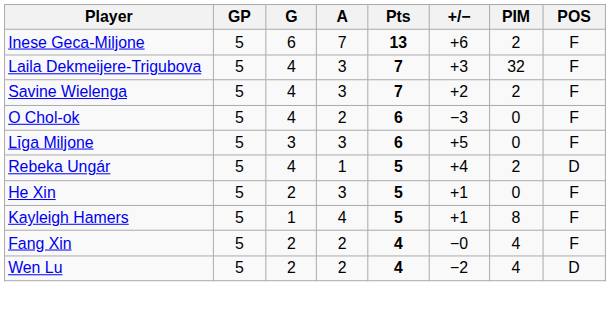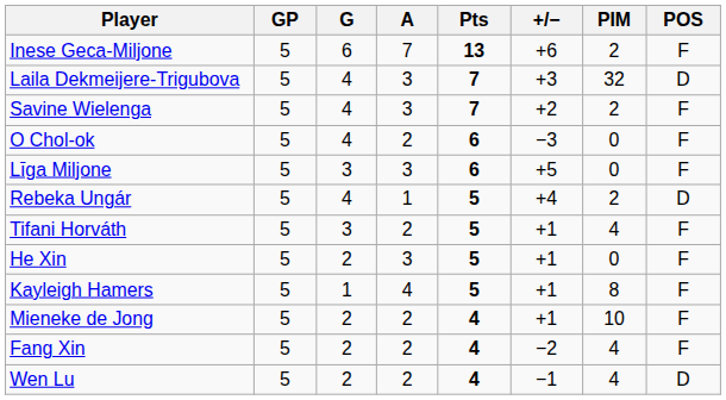Laila Dekmeijere-Trigubova | POS: F -> D
+ row: Tifani Horváth | 5 | 3 | 2 | 5 | +1 | 4 | F
+ row: Mieneke de Jong | 5 | 2 | 2 | 4 | +1 | 10 | F
Fang Xin | +/−: −0 -> −2
Wen Lu | +/−: −2 -> −1
